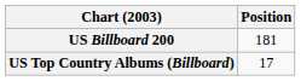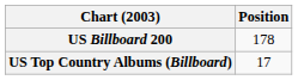US Billboard 200 | Position: 181 -> 178
